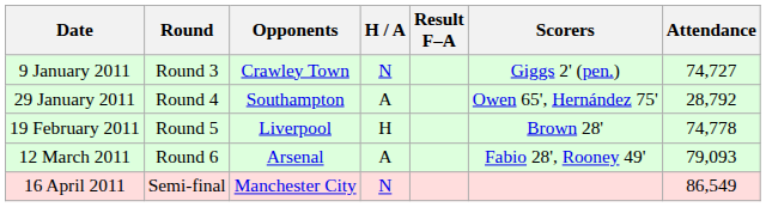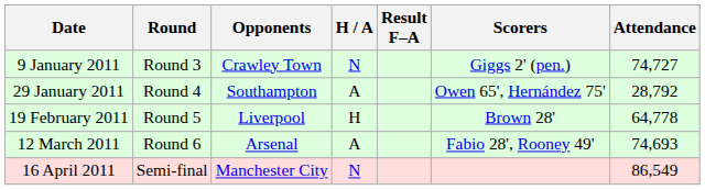19 February 2011 | Attendance: 74,778 -> 64,778
12 March 2011 | Attendance: 79,093 -> 74,693
